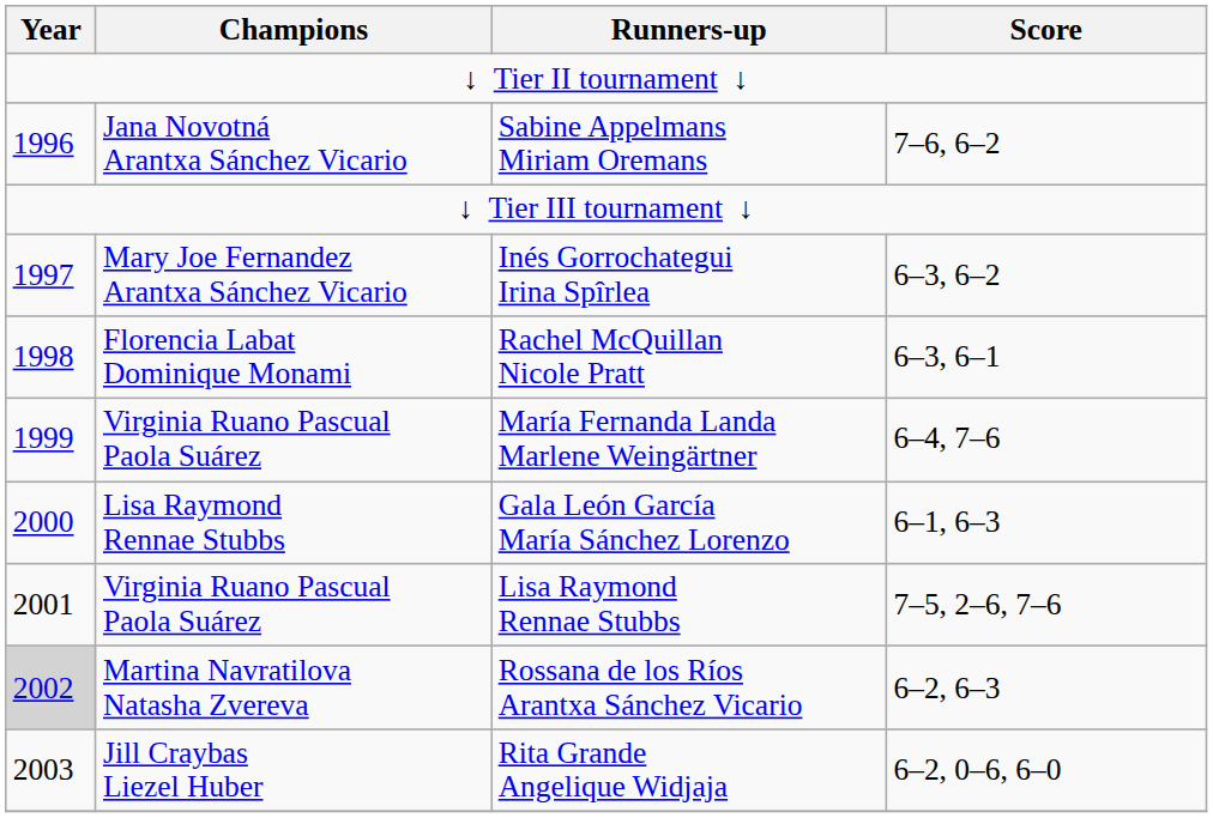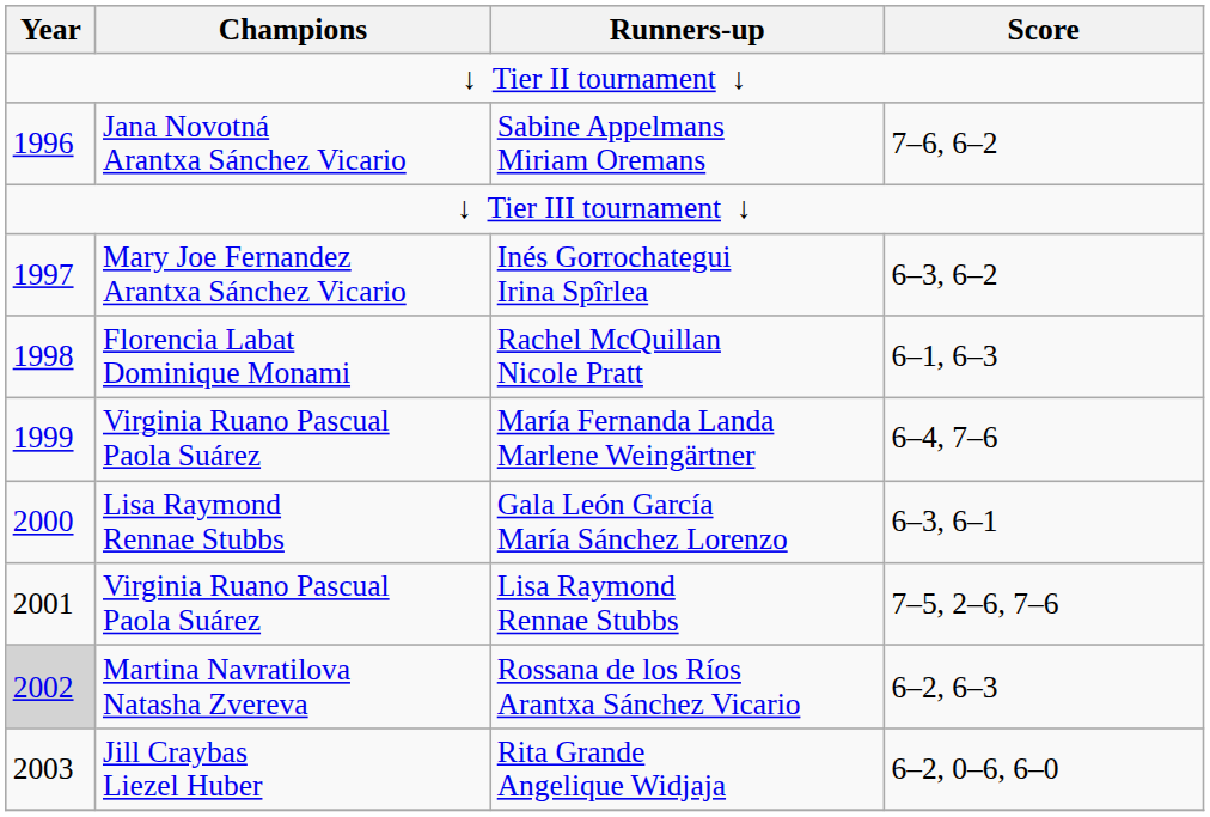Rachel McQuillan Nicole Pratt | Score: 6–3, 6–1 -> 6–1, 6–3
Gala León García María Sánchez Lorenzo | Score: 6–1, 6–3 -> 6–3, 6–1
